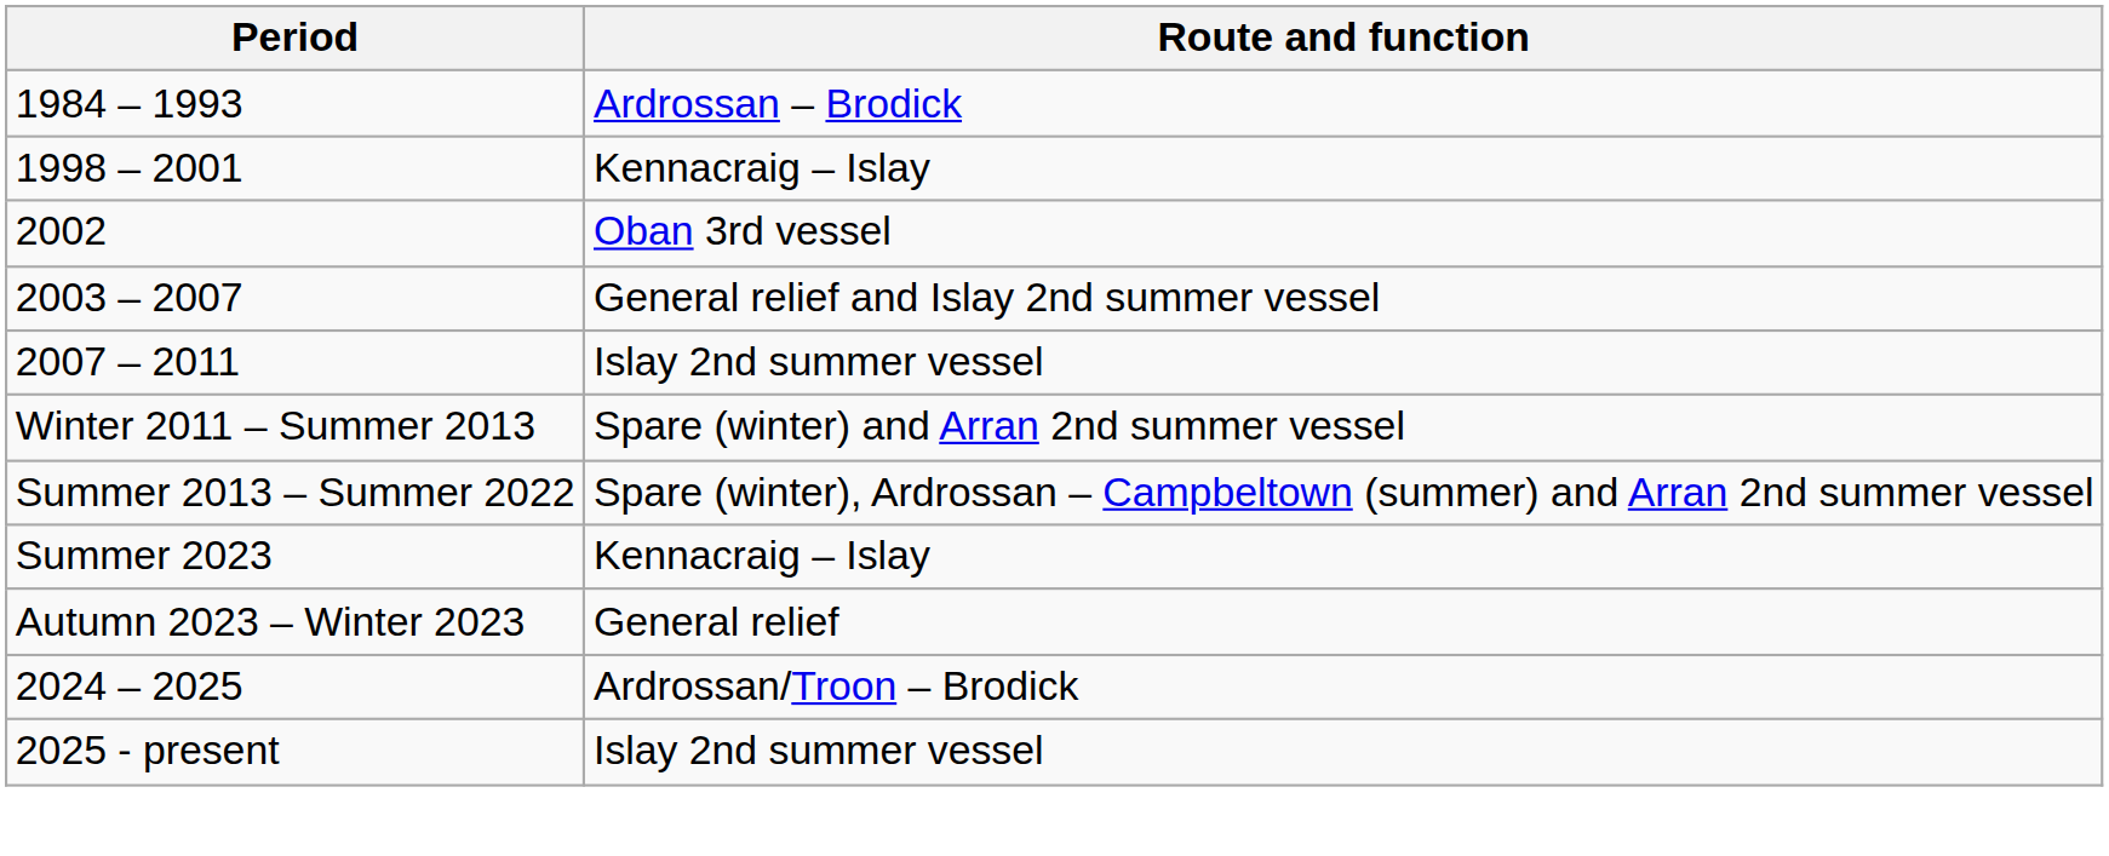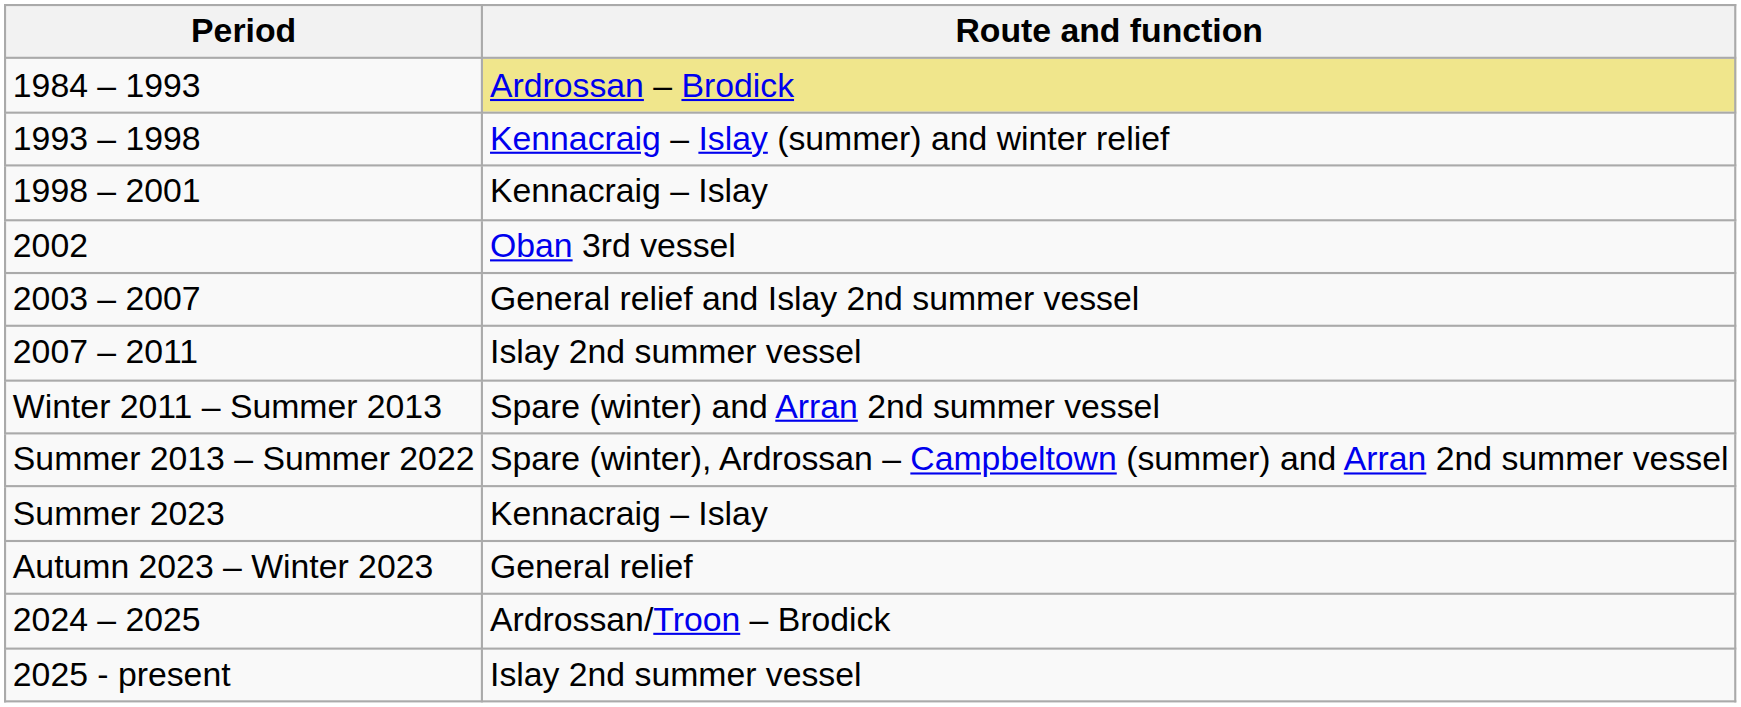1984 – 1993 | Route and function: no background -> khaki background
+ row: 1993 – 1998 | Kennacraig – Islay (summer) and winter relief
